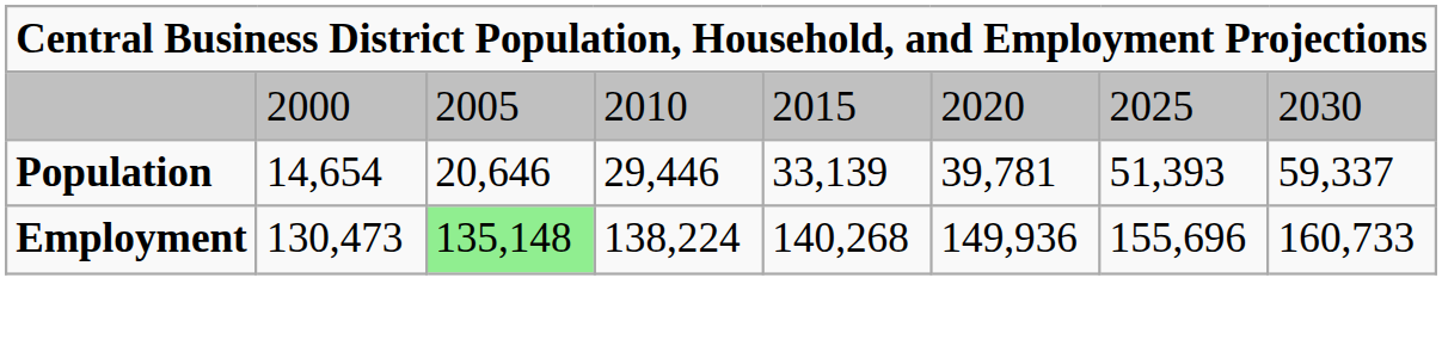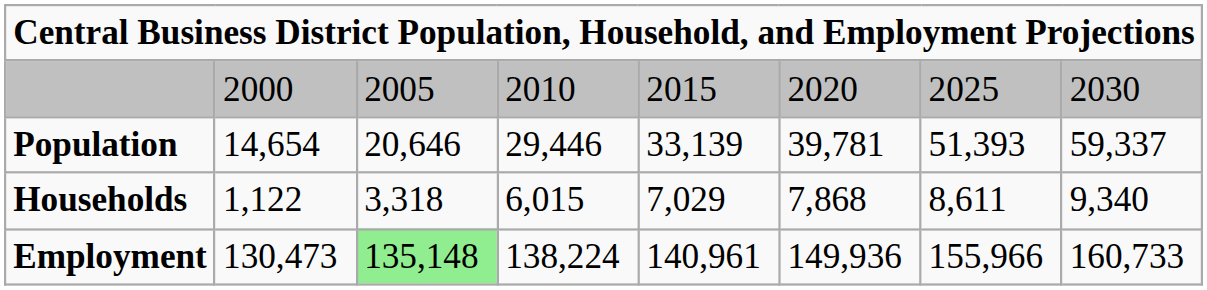+ row: Households | 1,122 | 3,318 | 6,015 | 7,029 | 7,868 | 8,611 | 9,340
Employment | column 5: 140,268 -> 140,961
Employment | column 7: 155,696 -> 155,966
